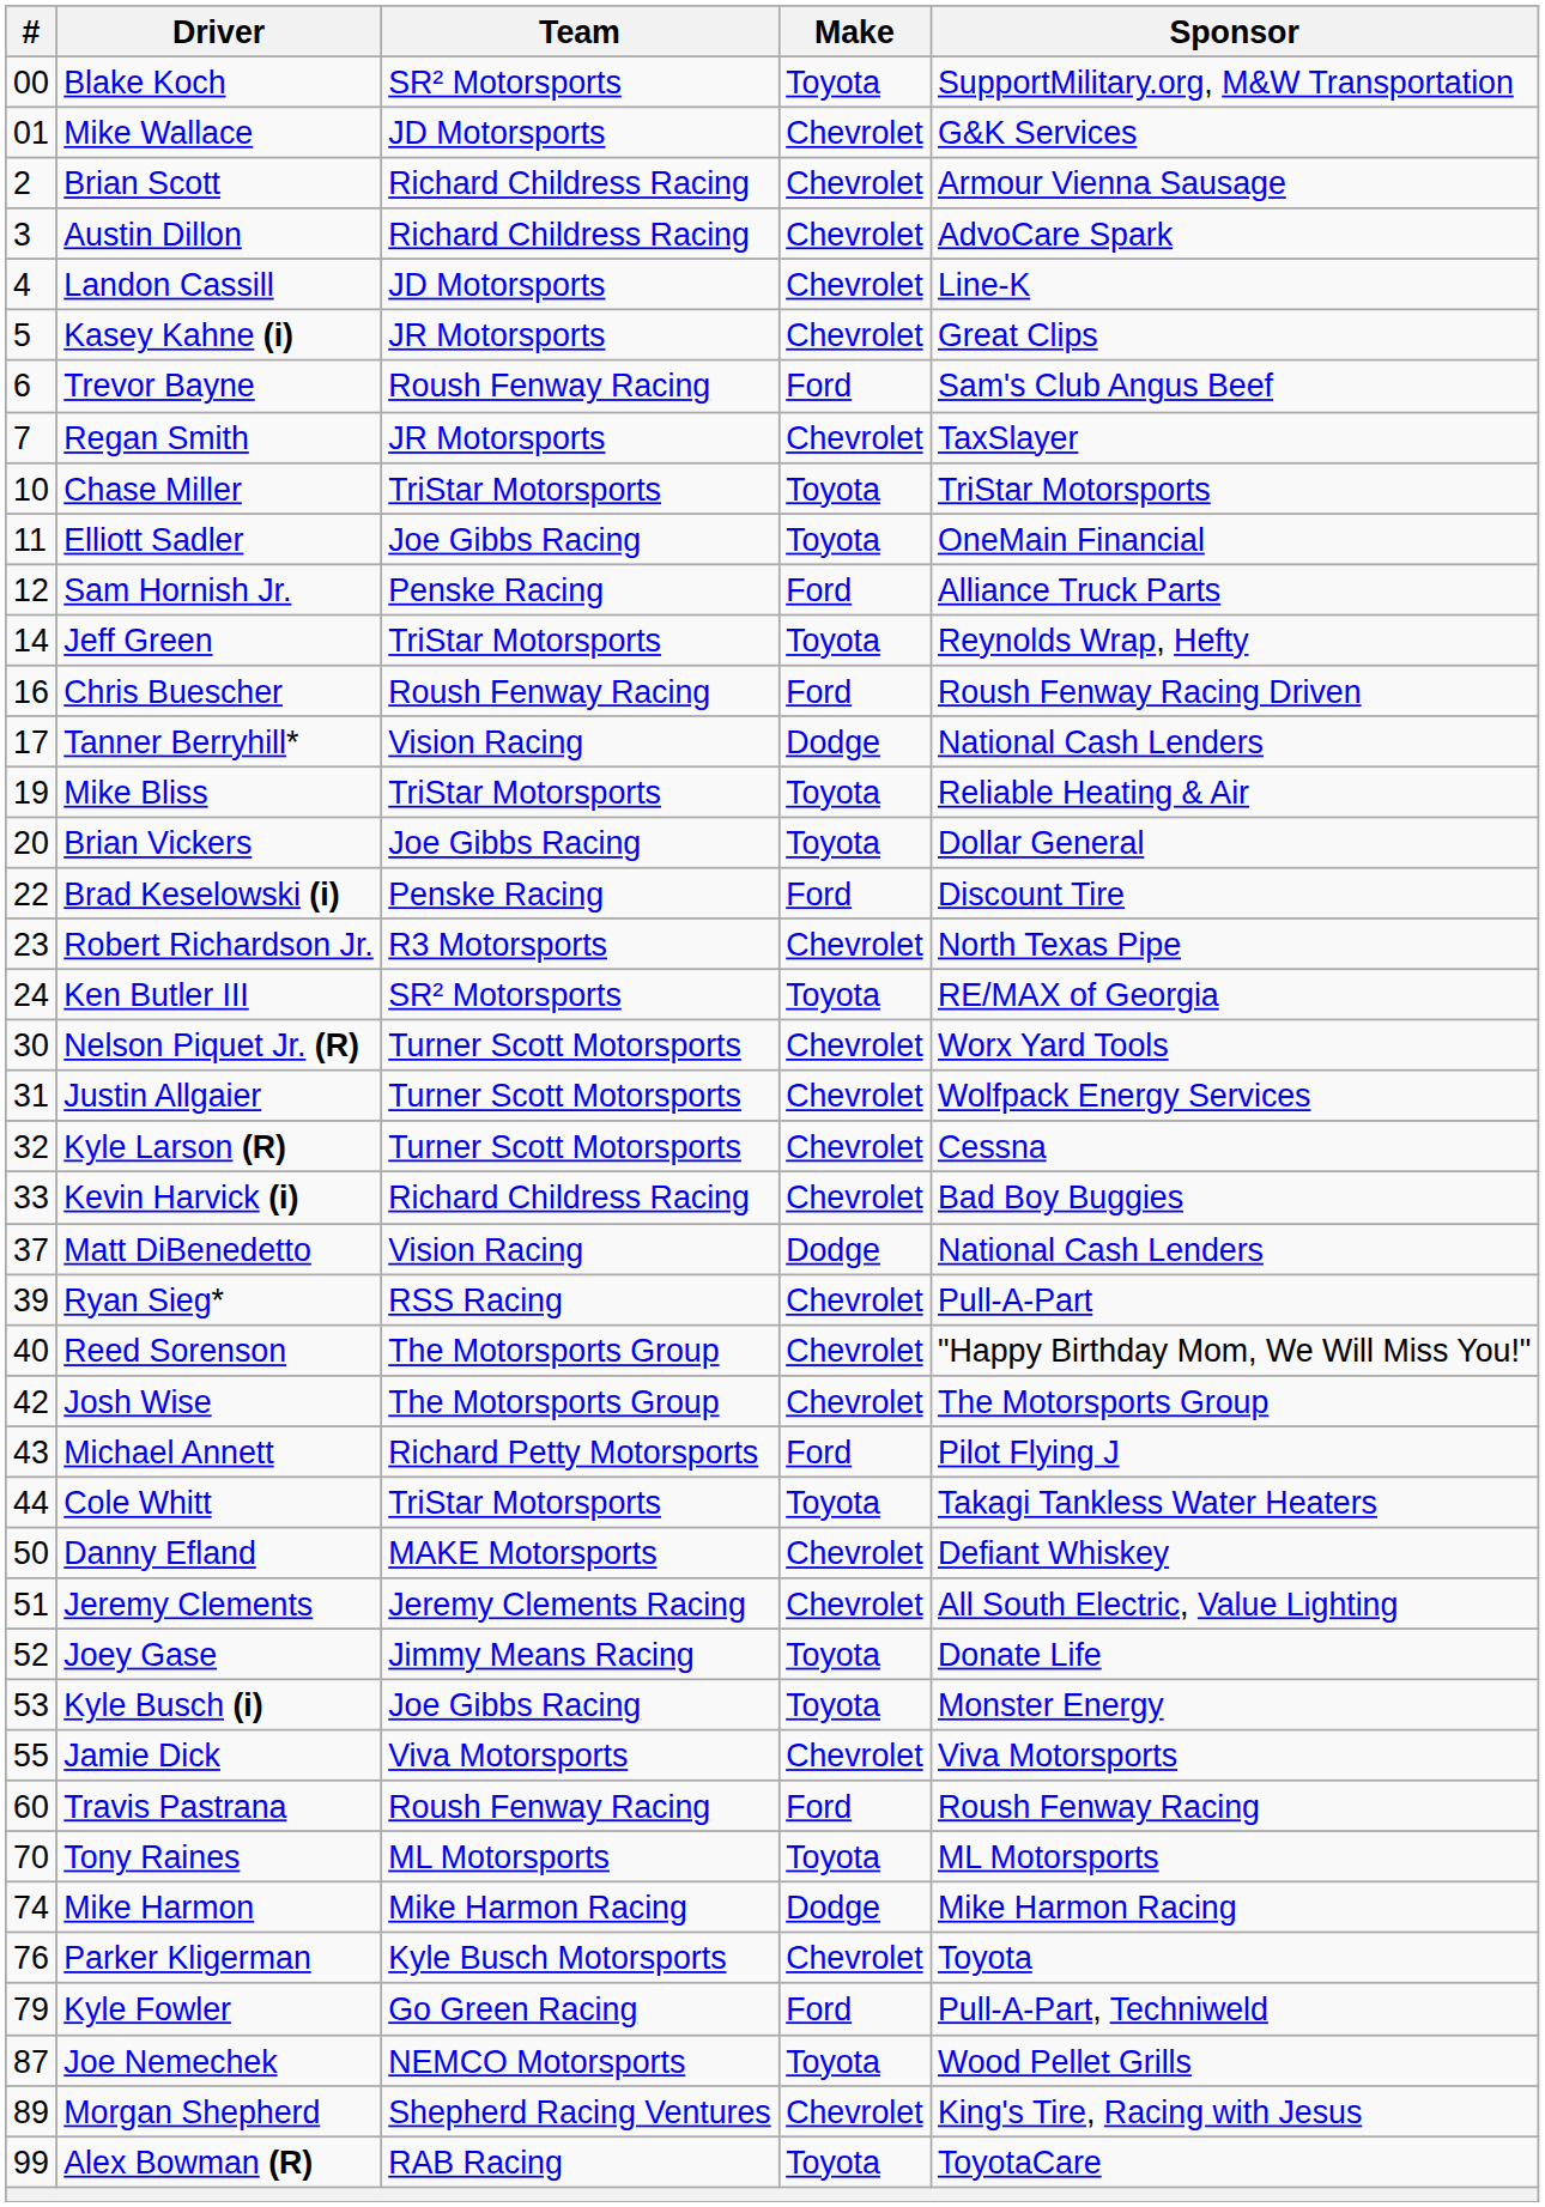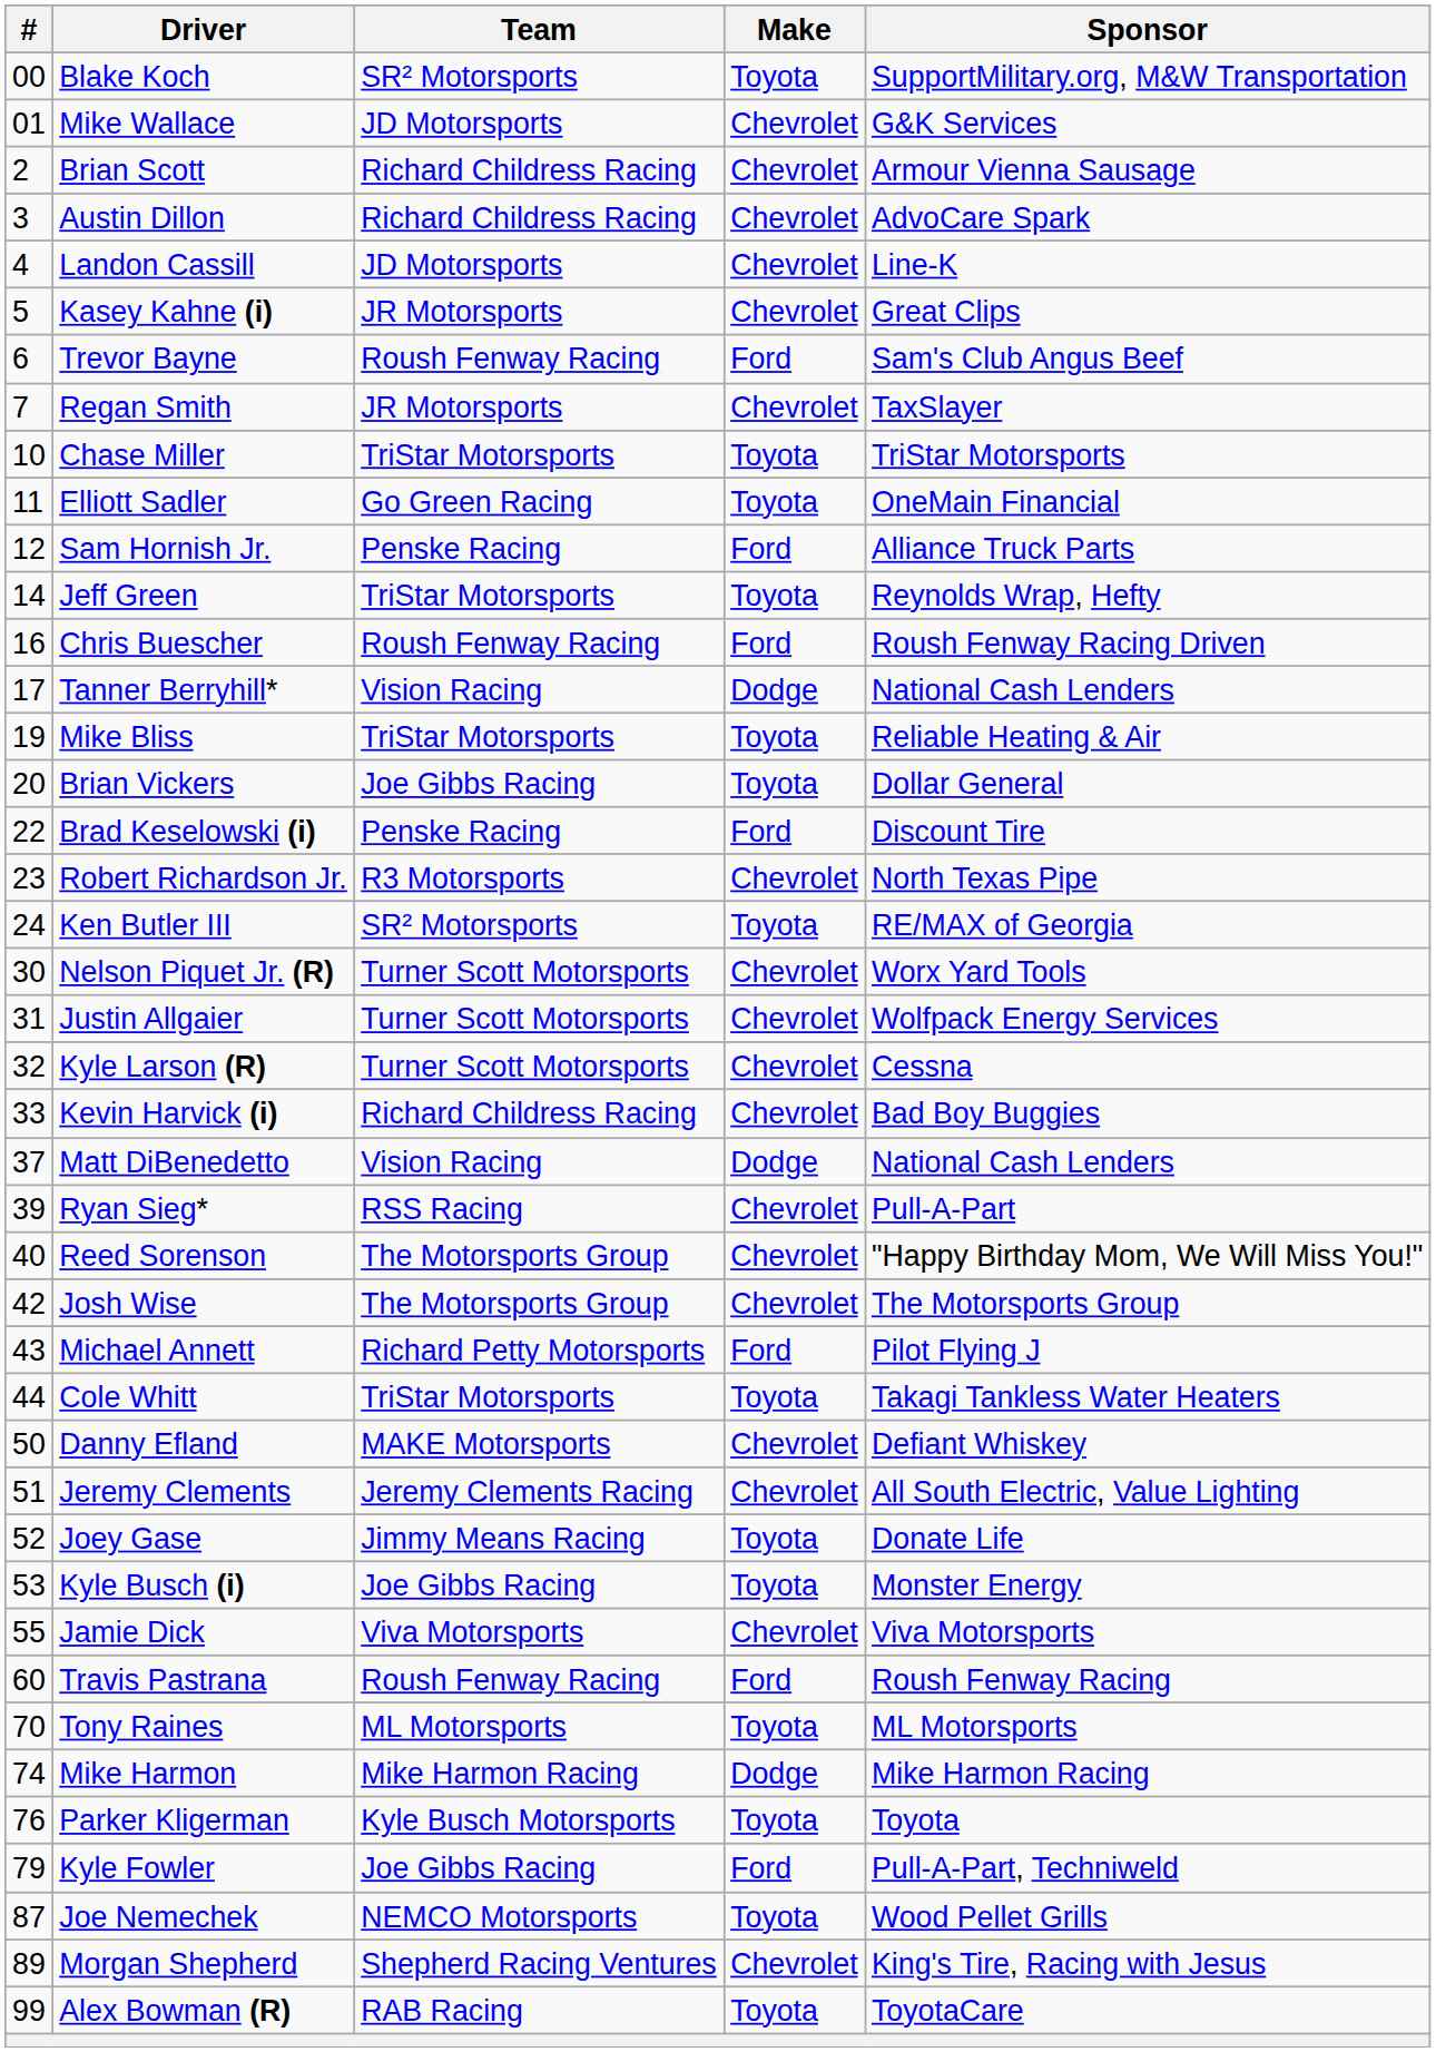Elliott Sadler | Team: Joe Gibbs Racing -> Go Green Racing
Parker Kligerman | Make: Chevrolet -> Toyota
Kyle Fowler | Team: Go Green Racing -> Joe Gibbs Racing
